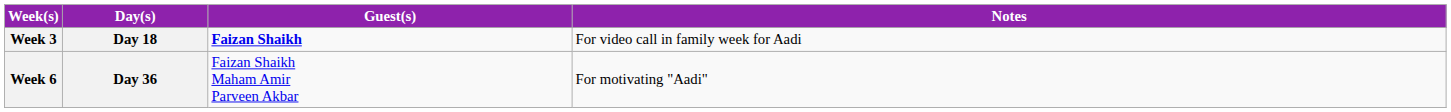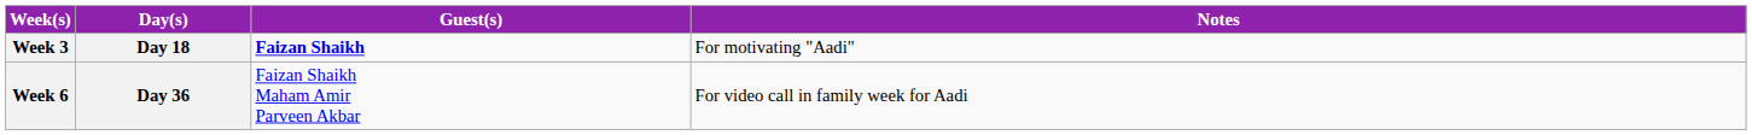Week 3 | Notes: For video call in family week for Aadi -> For motivating "Aadi"
Week 6 | Notes: For motivating "Aadi" -> For video call in family week for Aadi
